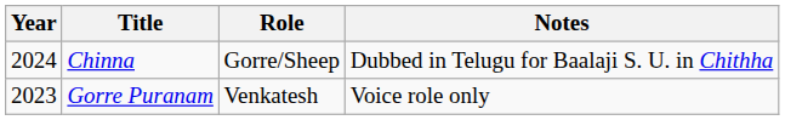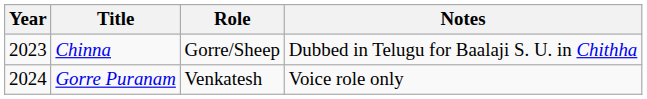Chinna | Year: 2024 -> 2023
Gorre Puranam | Year: 2023 -> 2024
